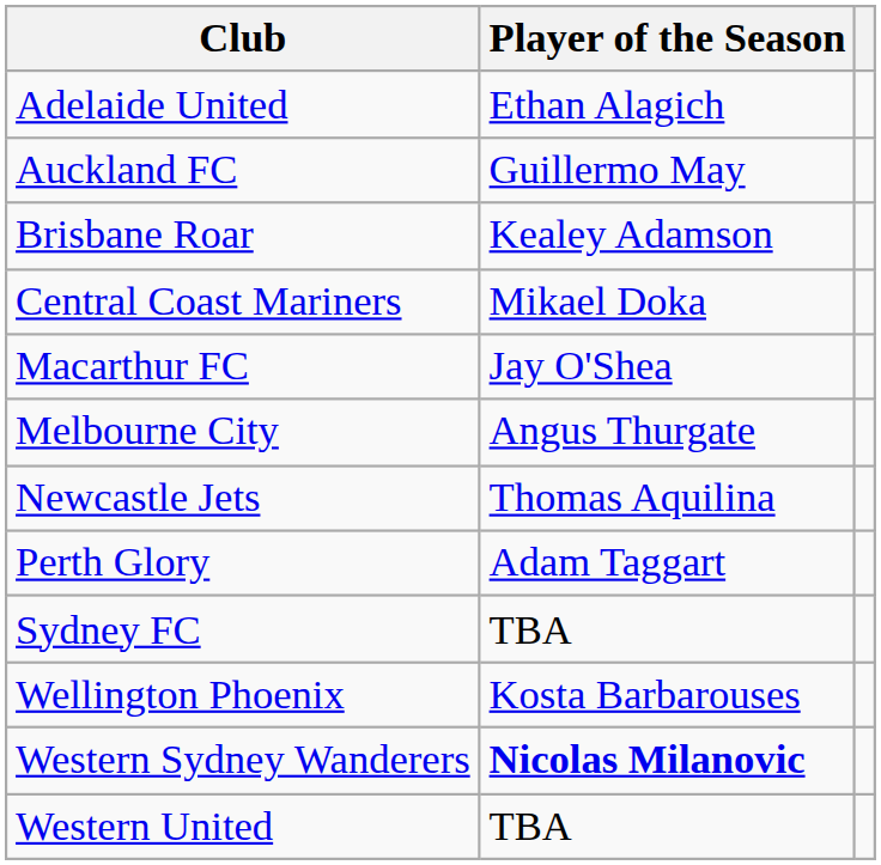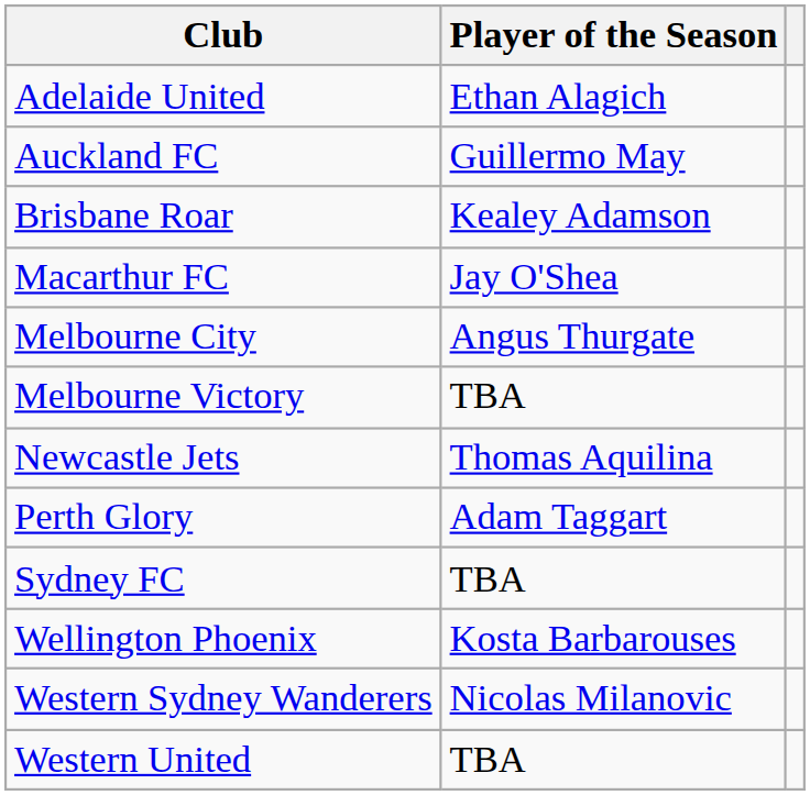- row: Central Coast Mariners | Mikael Doka
+ row: Melbourne Victory | TBA
Western Sydney Wanderers | Player of the Season: bold -> normal
